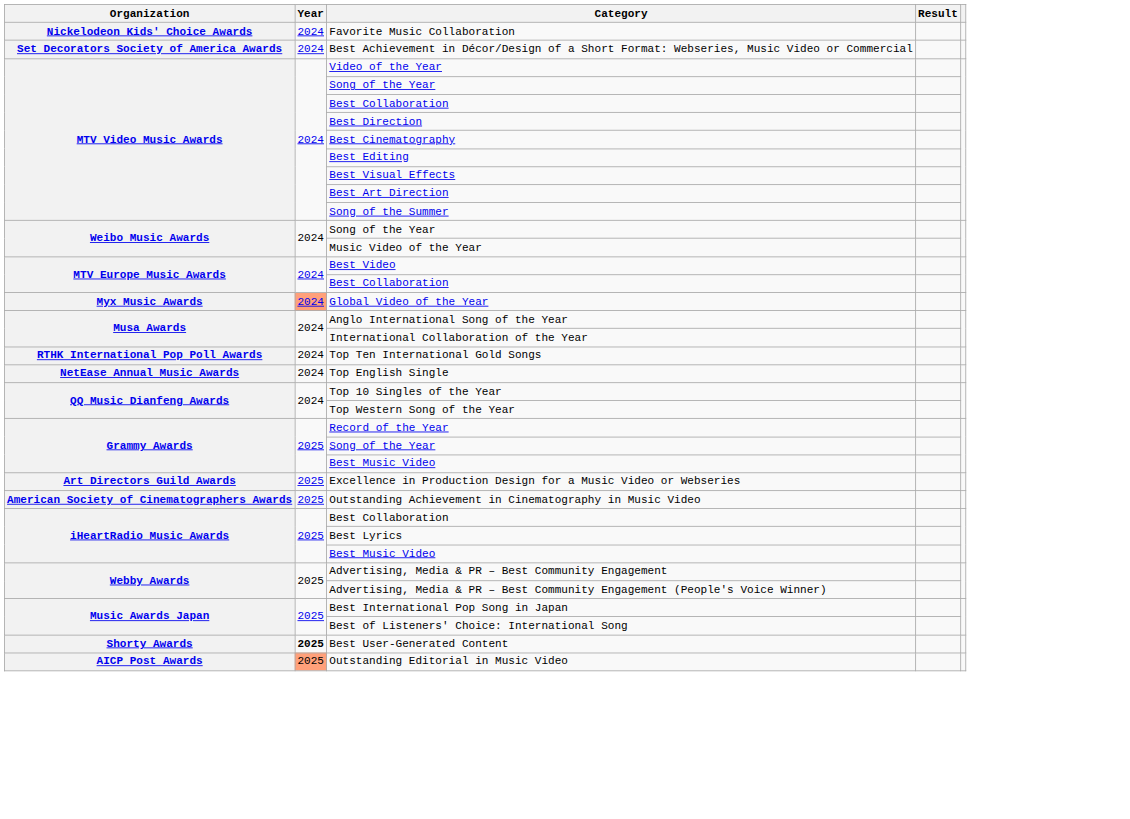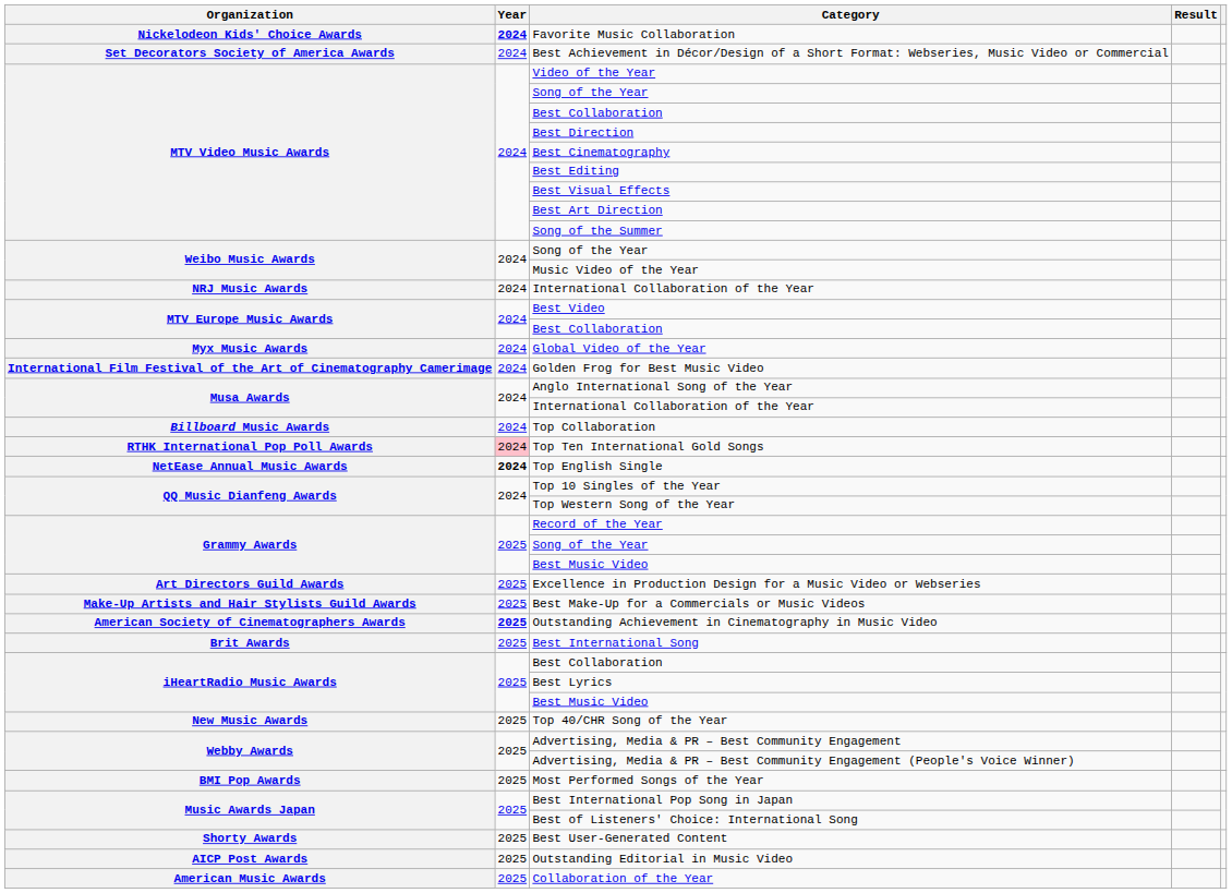Favorite Music Collaboration | Year: normal -> bold
+ row: NRJ Music Awards | 2024 | International Collaboration of the Year
Global Video of the Year | Year: lightsalmon background -> no background
+ row: International Film Festival of the Art of Cinematography Camerimage | 2024 | Golden Frog for Best Music Video
+ row: Billboard Music Awards | 2024 | Top Collaboration
Top Ten International Gold Songs | Year: no background -> pink background
Top English Single | Year: normal -> bold
+ row: Make-Up Artists and Hair Stylists Guild Awards | 2025 | Best Make-Up for a Commercials or Music Videos
Outstanding Achievement in Cinematography in Music Video | Year: normal -> bold
+ row: Brit Awards | 2025 | Best International Song
+ row: New Music Awards | 2025 | Top 40/CHR Song of the Year
+ row: BMI Pop Awards | 2025 | Most Performed Songs of the Year
Best User-Generated Content | Year: bold -> normal
Outstanding Editorial in Music Video | Year: lightsalmon background -> no background
+ row: American Music Awards | 2025 | Collaboration of the Year
